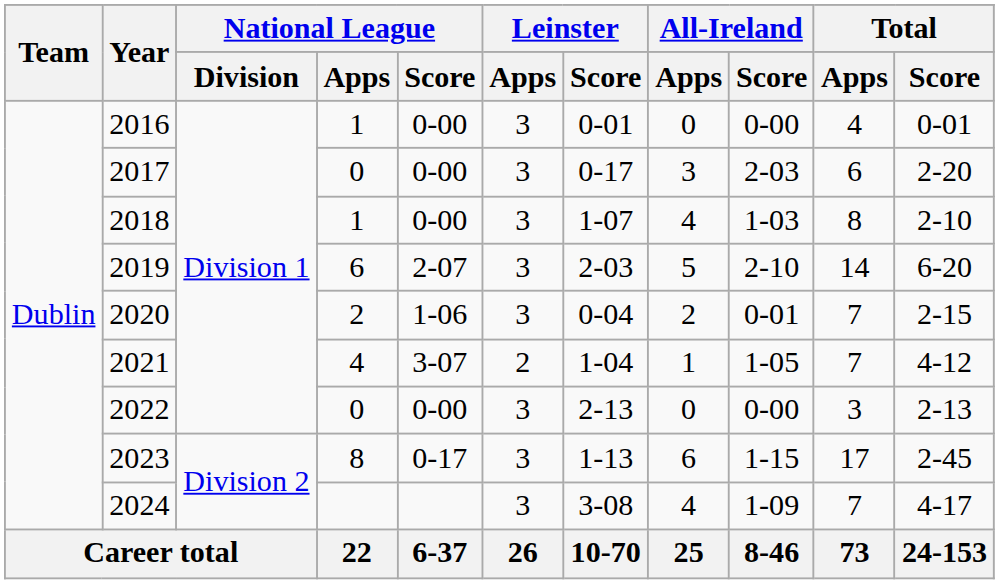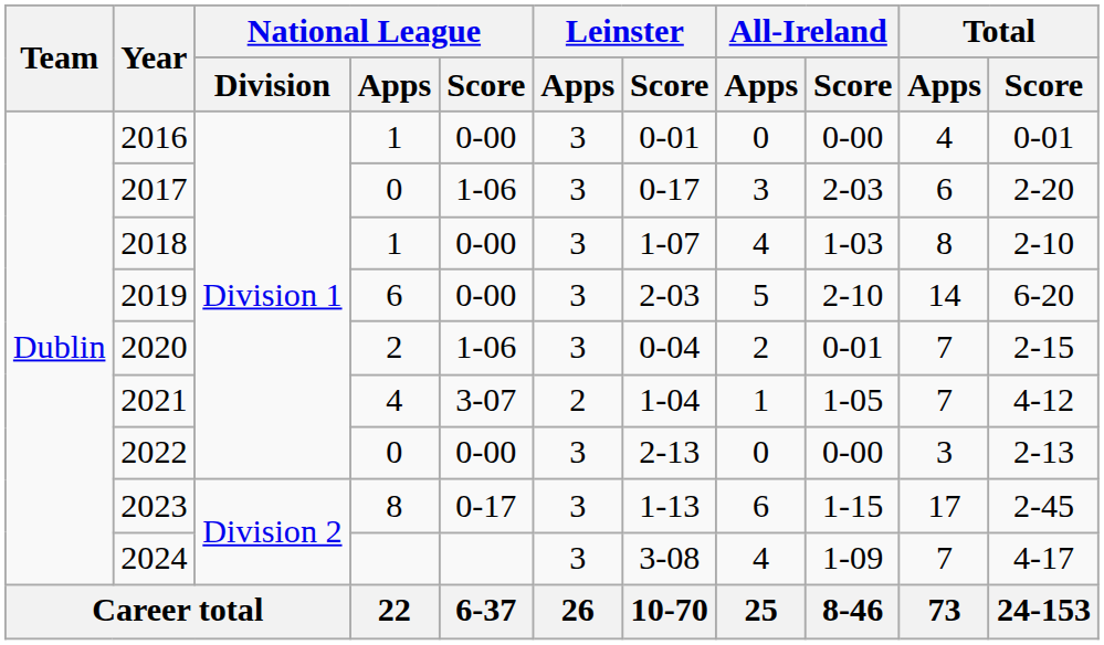2017 | National League / Score: 0-00 -> 1-06
2019 | National League / Score: 2-07 -> 0-00
